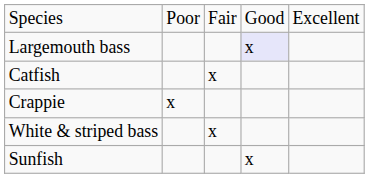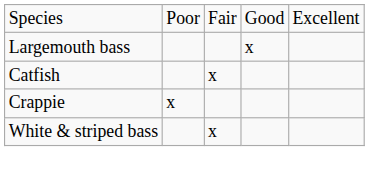Largemouth bass | column 4: lavender background -> no background
- row: Sunfish | x
